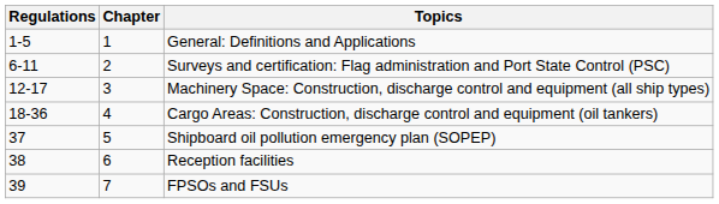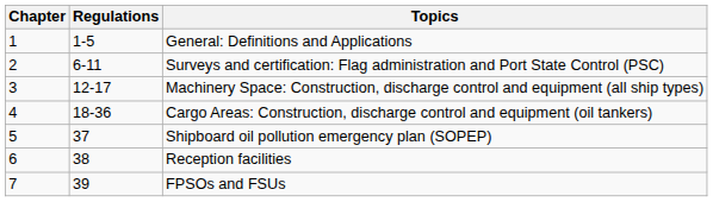columns swapped: Chapter <-> Regulations
